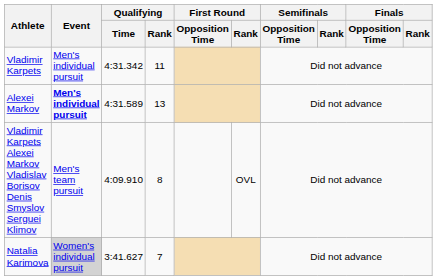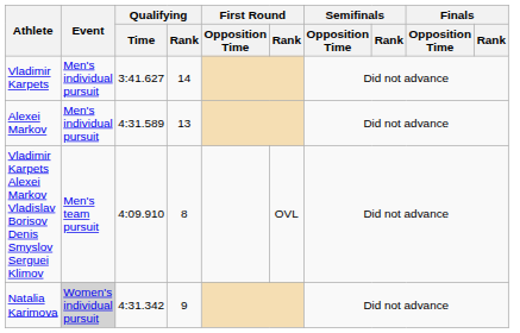Vladimir Karpets | Qualifying / Time: 4:31.342 -> 3:41.627
Vladimir Karpets | Qualifying / Rank: 11 -> 14
Alexei Markov | Event: bold -> normal
Natalia Karimova | Qualifying / Time: 3:41.627 -> 4:31.342
Natalia Karimova | Qualifying / Rank: 7 -> 9
